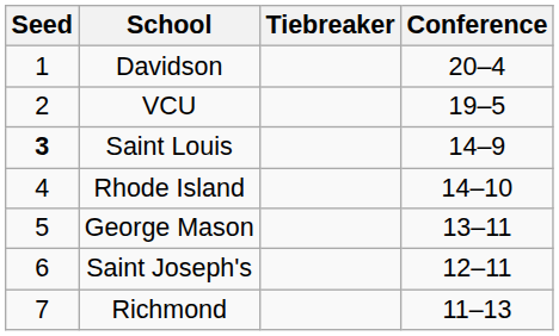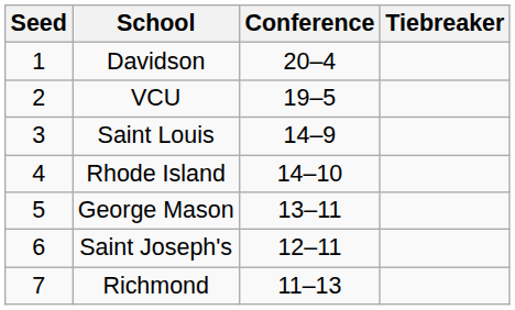columns swapped: Conference <-> Tiebreaker
Saint Louis | Seed: bold -> normal
